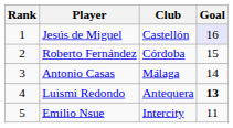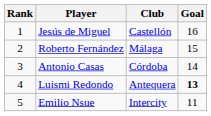Jesús de Miguel | Goal: lavender background -> no background
Roberto Fernández | Club: Córdoba -> Málaga
Antonio Casas | Club: Málaga -> Córdoba
